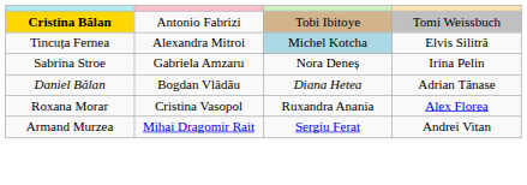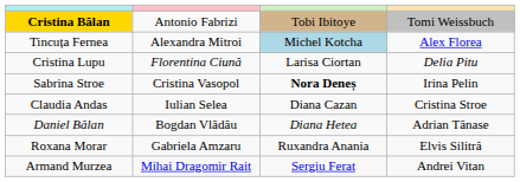Tincuța Fernea | column 4: Elvis Silitră -> Alex Florea
+ row: Cristina Lupu | Florentina Ciună | Larisa Ciortan | Delia Pitu
Sabrina Stroe | column 2: Gabriela Amzaru -> Cristina Vasopol
Sabrina Stroe | column 3: normal -> bold
+ row: Claudia Andas | Iulian Selea | Diana Cazan | Cristina Stroe
Roxana Morar | column 2: Cristina Vasopol -> Gabriela Amzaru
Roxana Morar | column 4: Alex Florea -> Elvis Silitră
